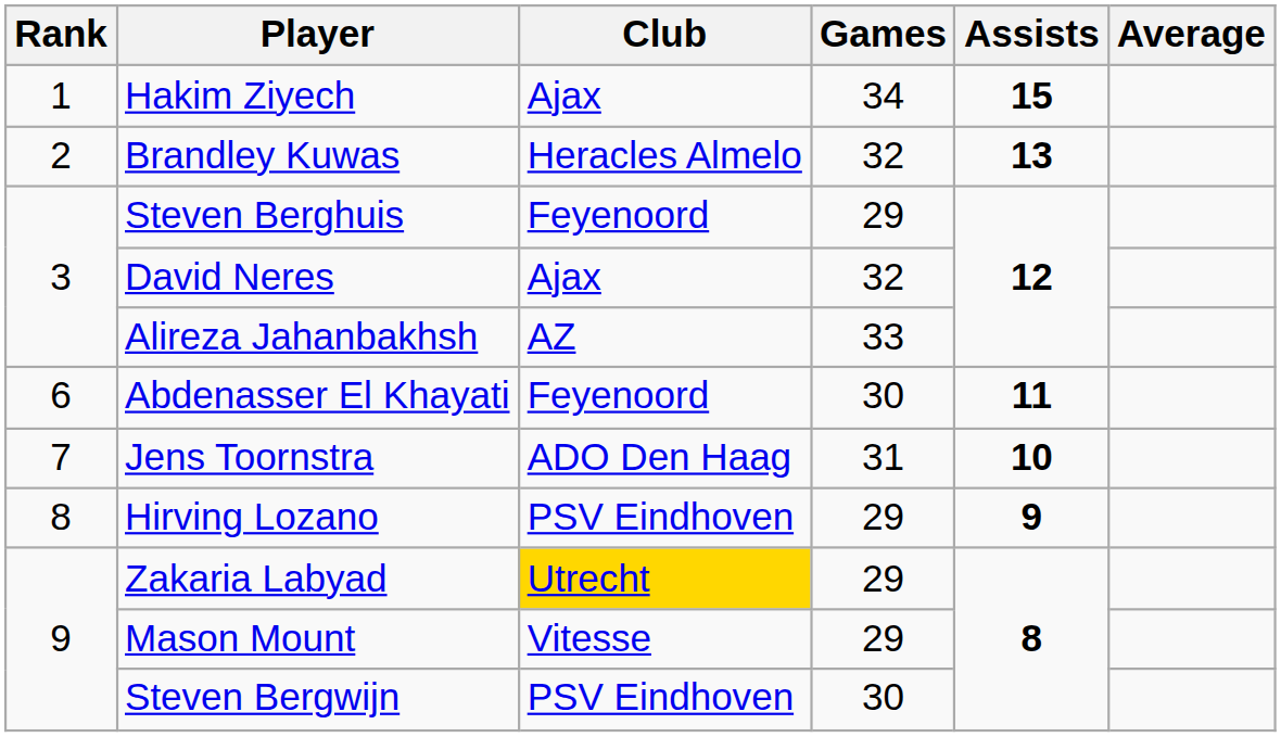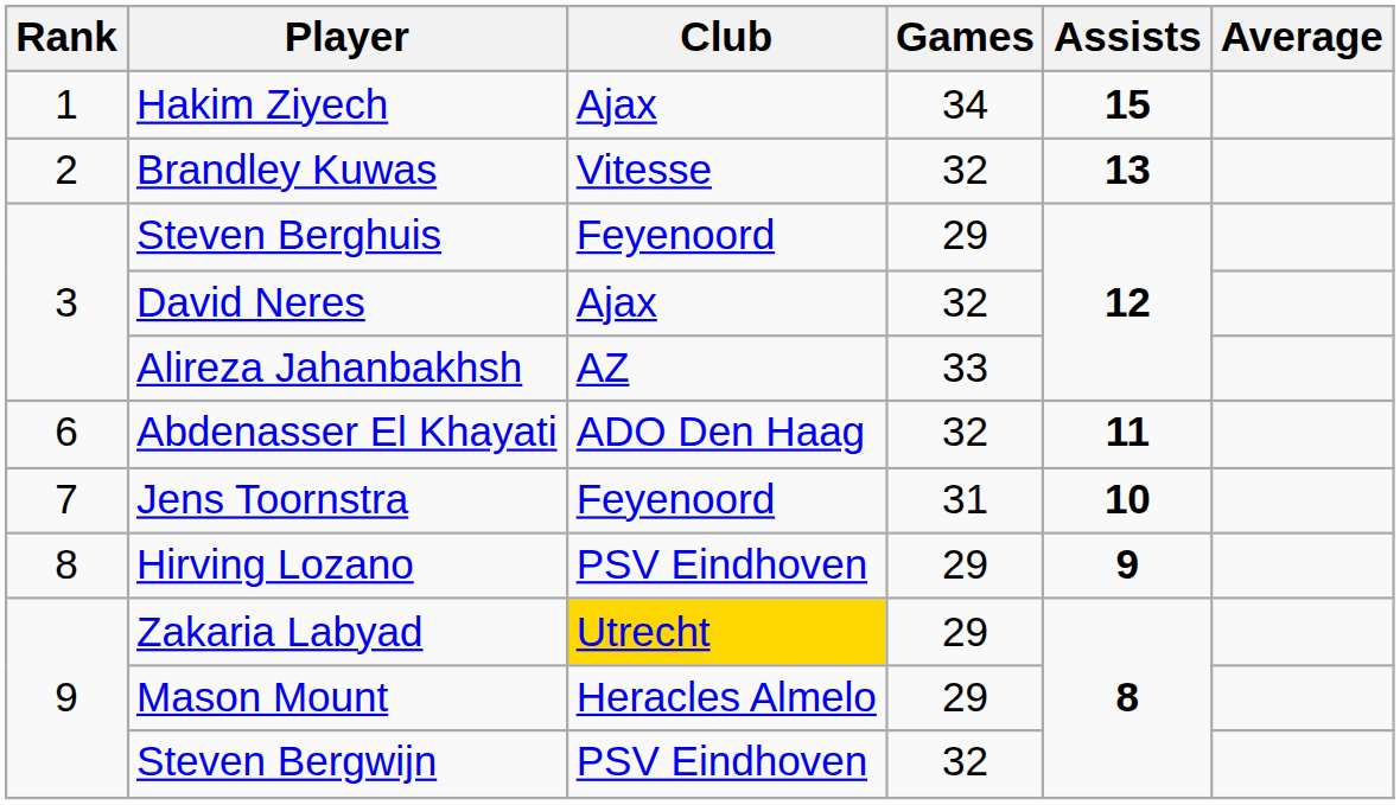Brandley Kuwas | Club: Heracles Almelo -> Vitesse
Abdenasser El Khayati | Club: Feyenoord -> ADO Den Haag
Abdenasser El Khayati | Games: 30 -> 32
Jens Toornstra | Club: ADO Den Haag -> Feyenoord
Mason Mount | Club: Vitesse -> Heracles Almelo
Steven Bergwijn | Games: 30 -> 32
